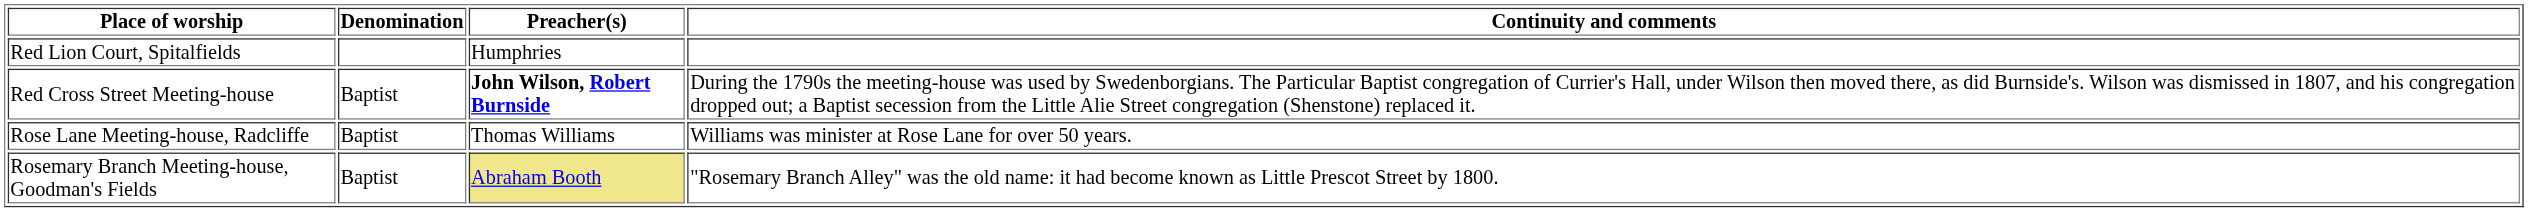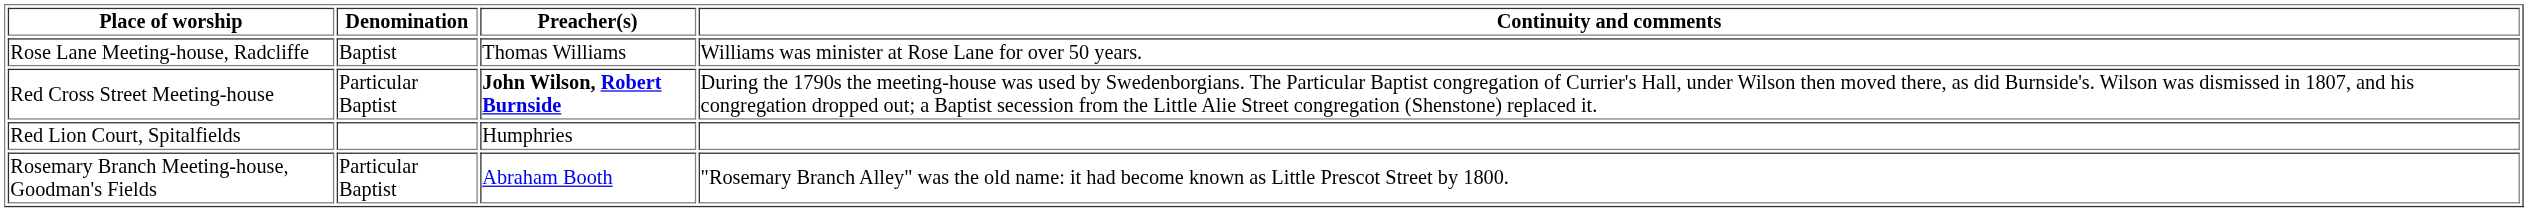rows swapped: Red Lion Court, Spitalfields <-> Rose Lane Meeting-house, Radcliffe
Red Cross Street Meeting-house | Denomination: Baptist -> Particular Baptist
Rosemary Branch Meeting-house, Goodman's Fields | Denomination: Baptist -> Particular Baptist
Rosemary Branch Meeting-house, Goodman's Fields | Preacher(s): khaki background -> no background
